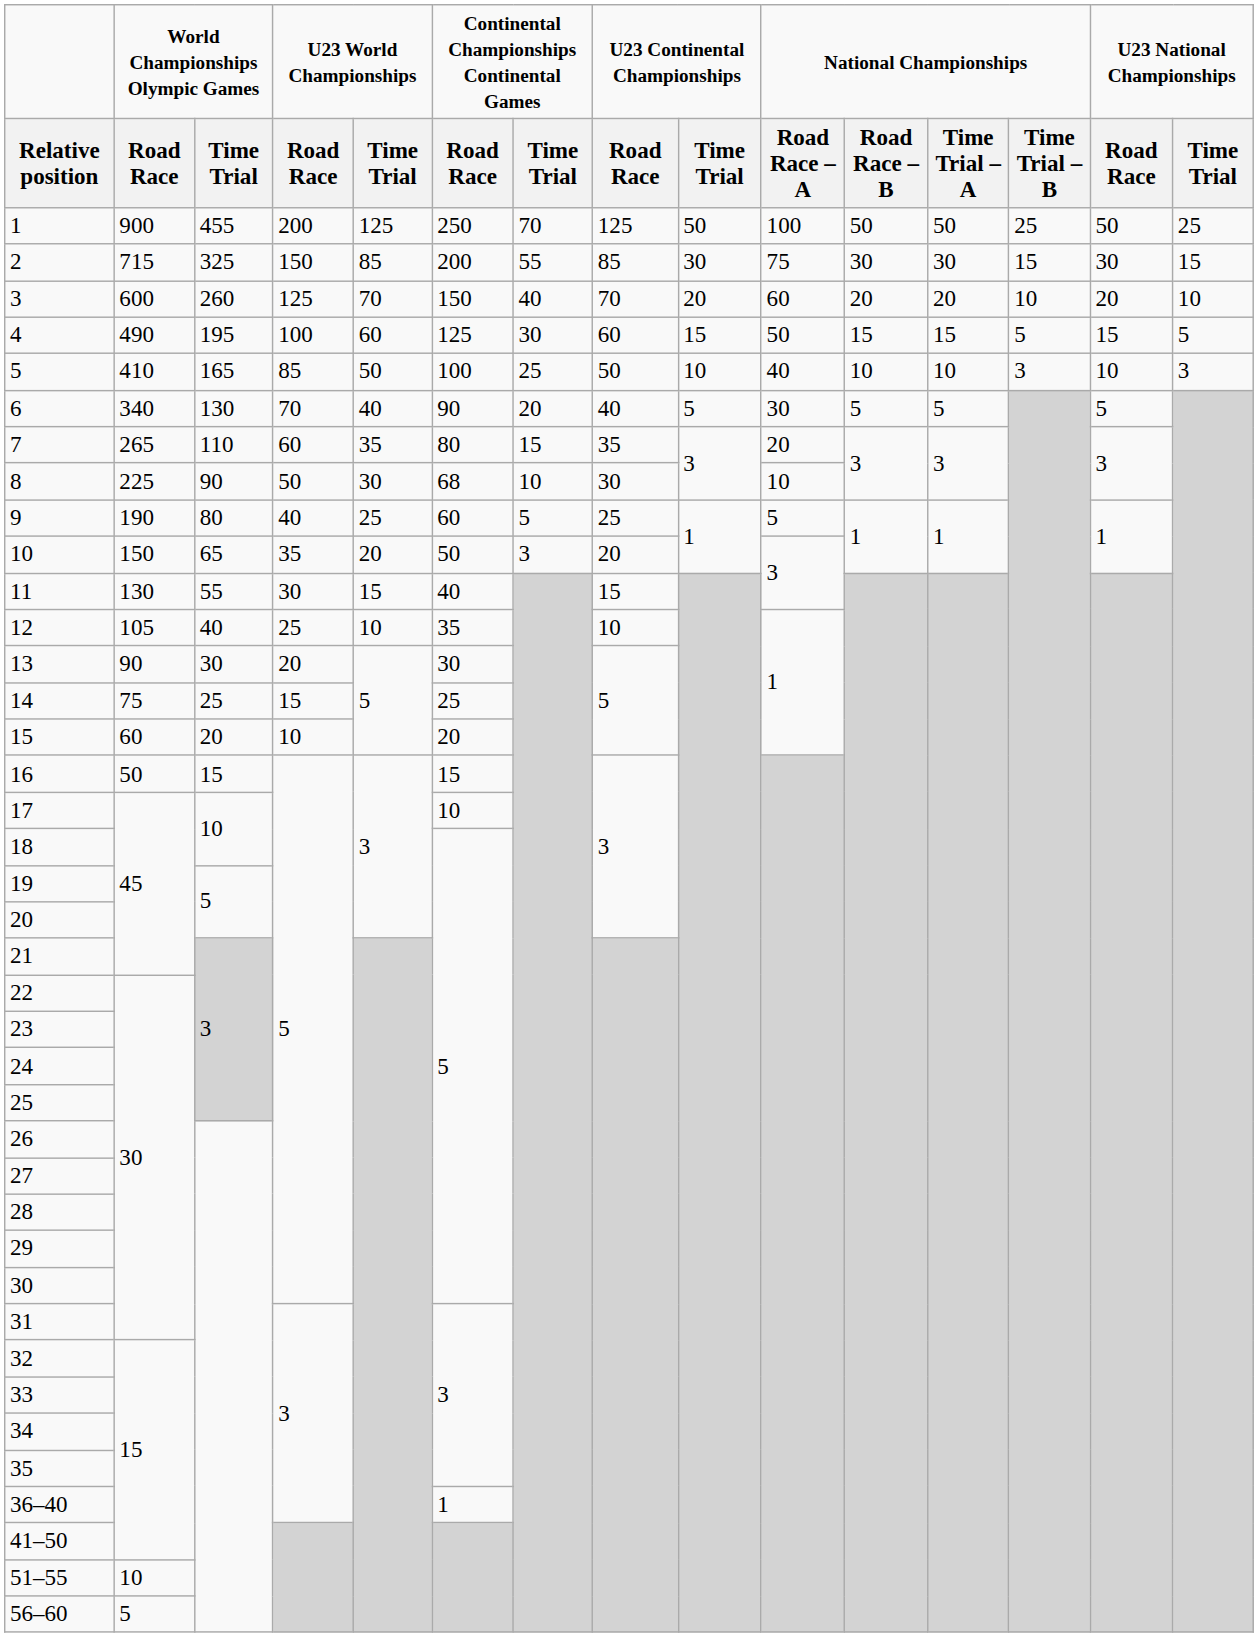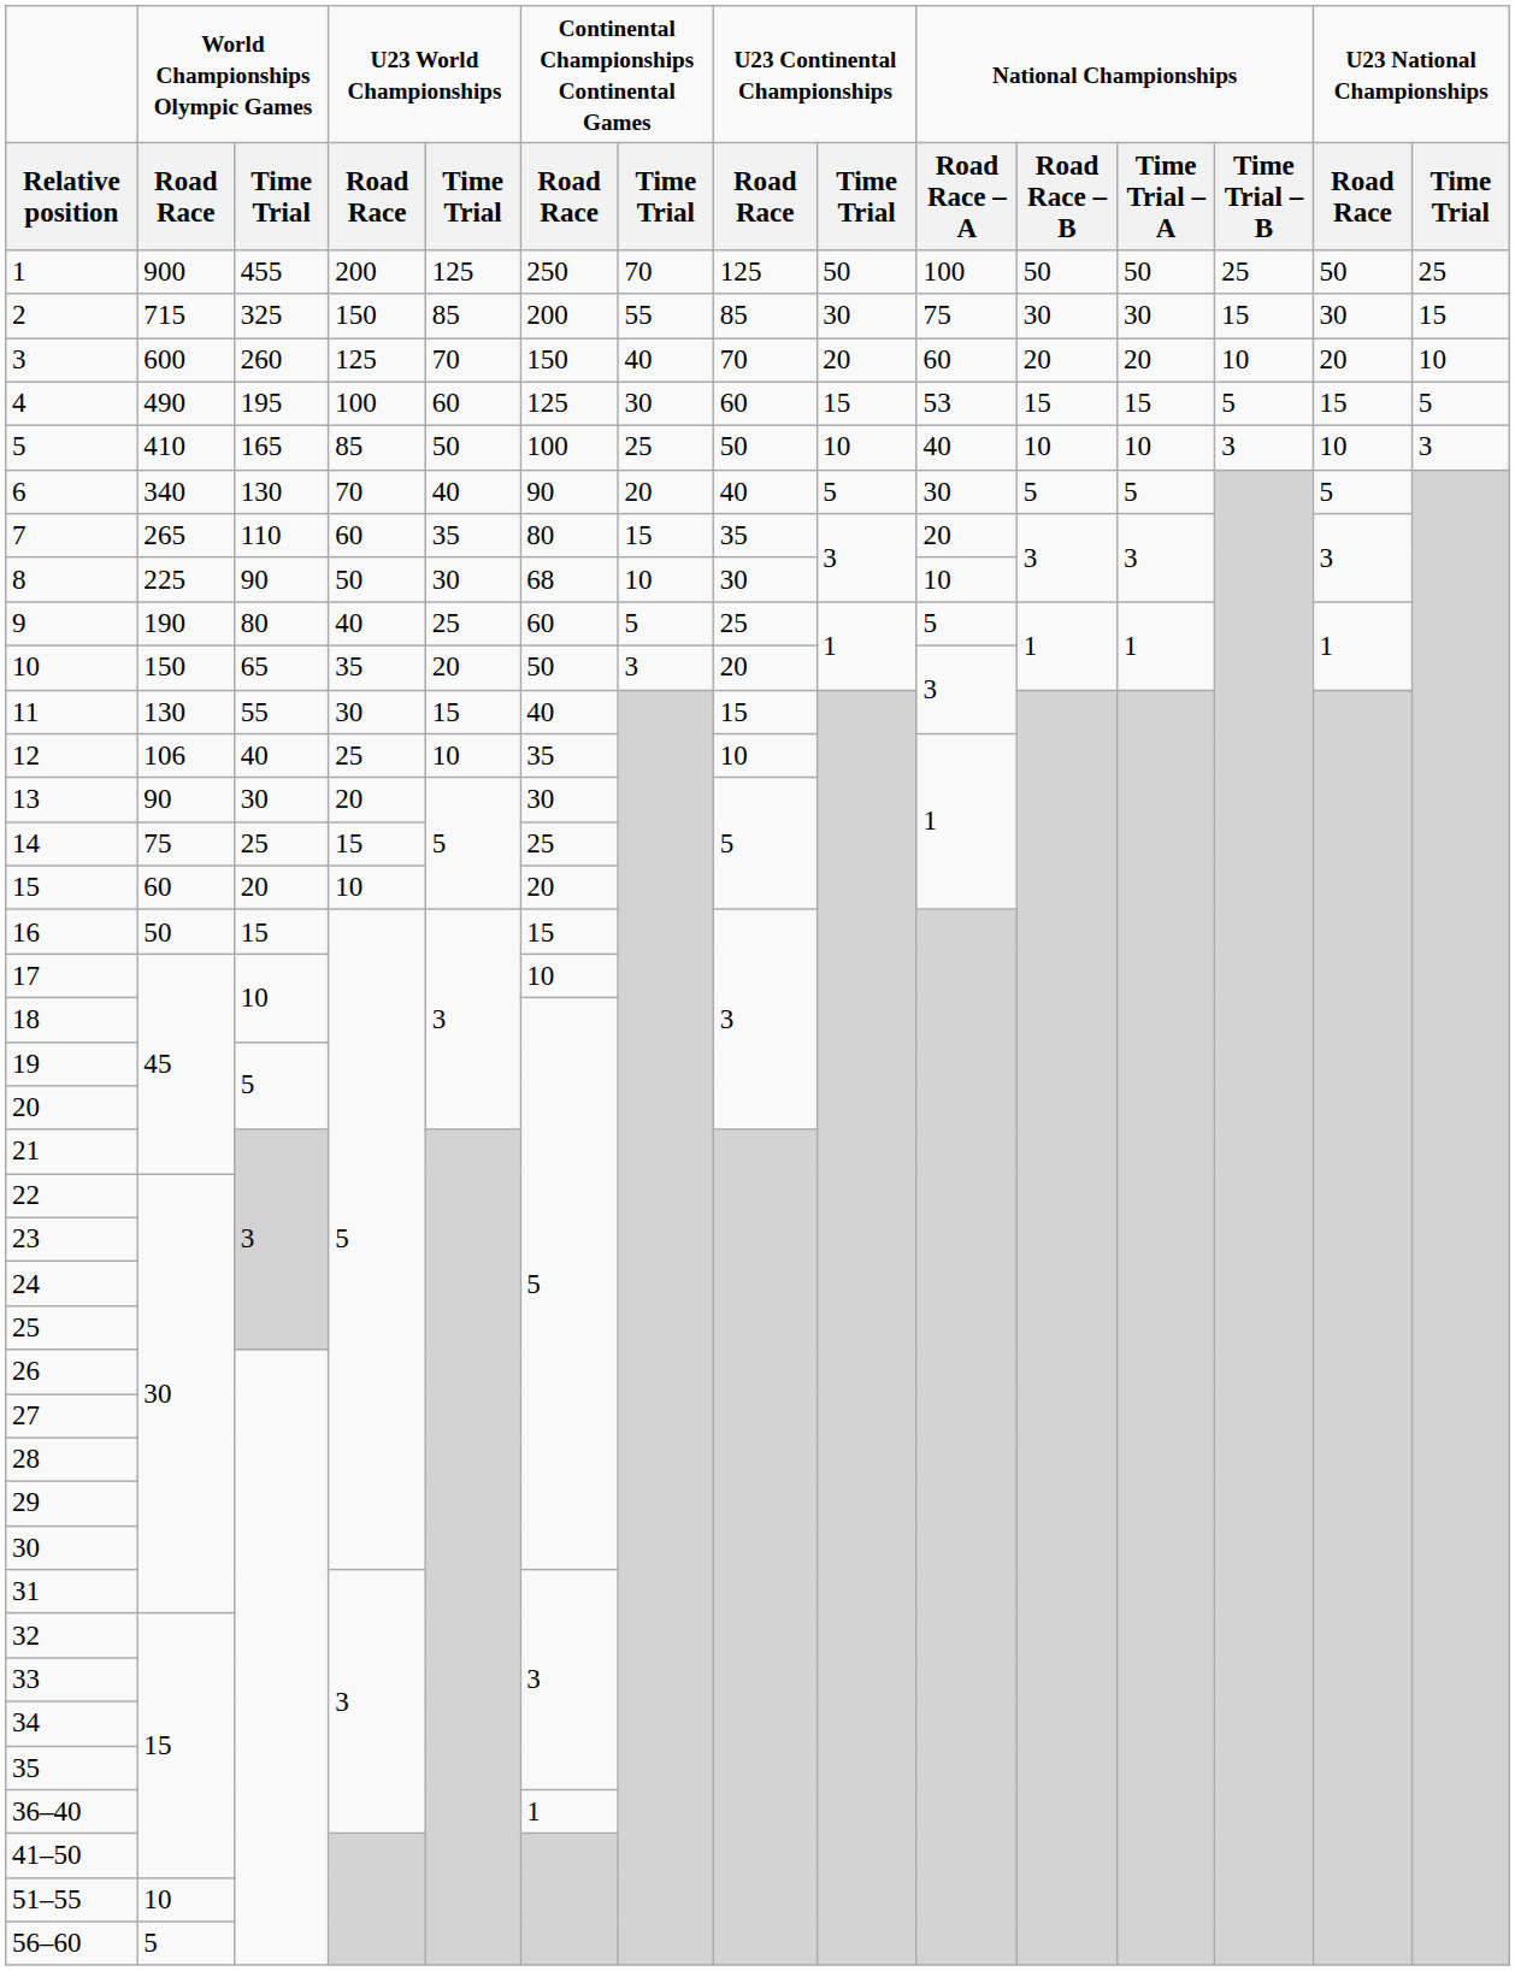4 | column 10: 50 -> 53
12 | column 2: 105 -> 106
